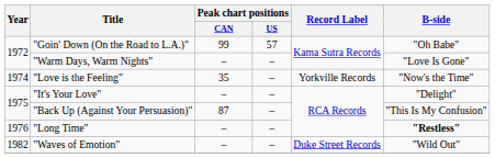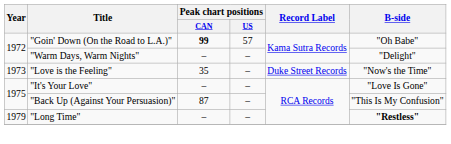"Goin' Down (On the Road to L.A.)" | Peak chart positions / CAN: normal -> bold
"Warm Days, Warm Nights" | B-side: "Love Is Gone" -> "Delight"
"Love is the Feeling" | Year: 1974 -> 1973
"Love is the Feeling" | Record Label: Yorkville Records -> Duke Street Records
"It's Your Love" | B-side: "Delight" -> "Love Is Gone"
"Long Time" | Year: 1976 -> 1979
- row: 1982 | "Waves of Emotion" | – | – | Duke Street Records | "Wild Out"
